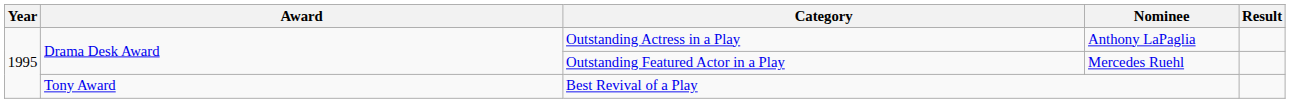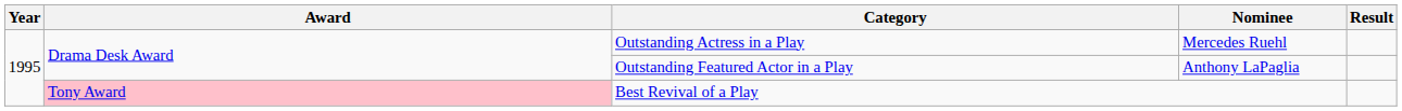Outstanding Actress in a Play | Nominee: Anthony LaPaglia -> Mercedes Ruehl
Outstanding Featured Actor in a Play | Nominee: Mercedes Ruehl -> Anthony LaPaglia
Best Revival of a Play | Award: no background -> pink background
